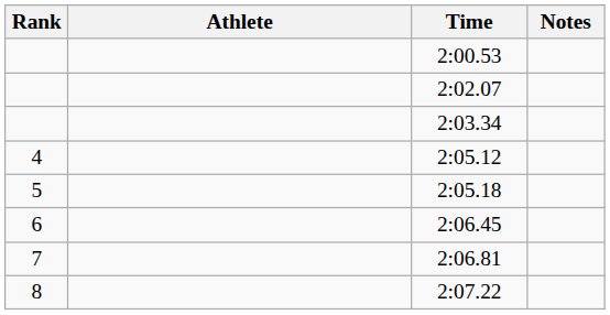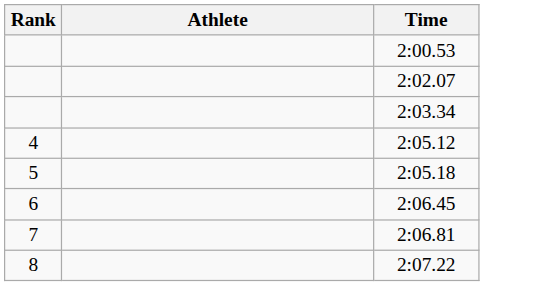- column: Notes
